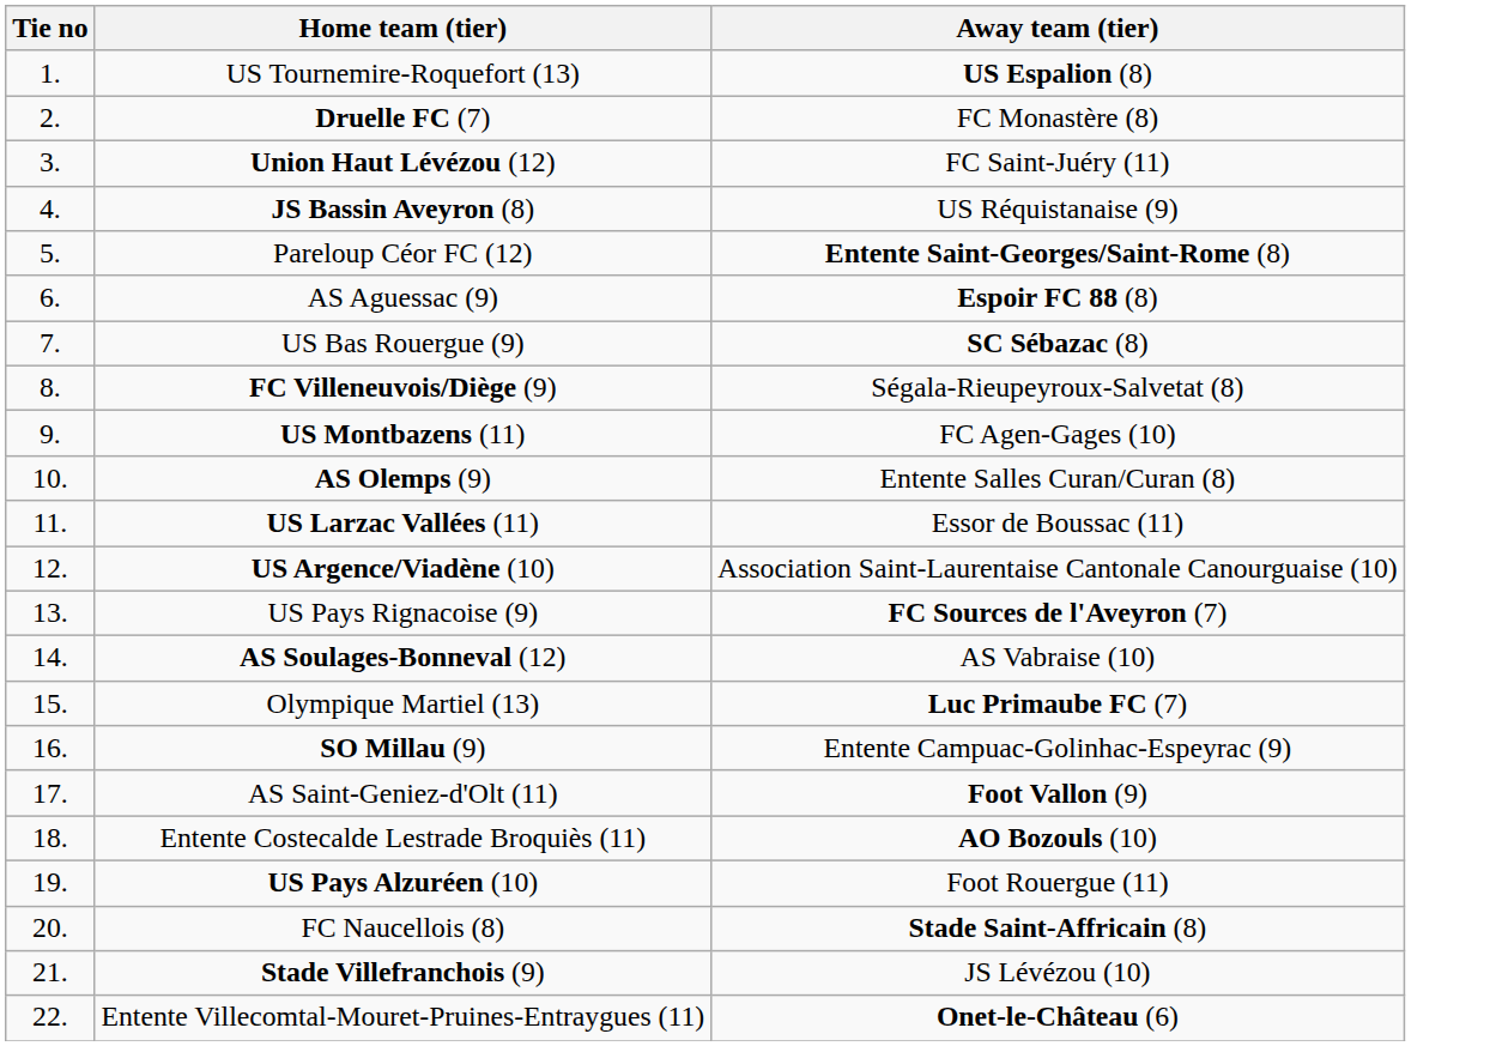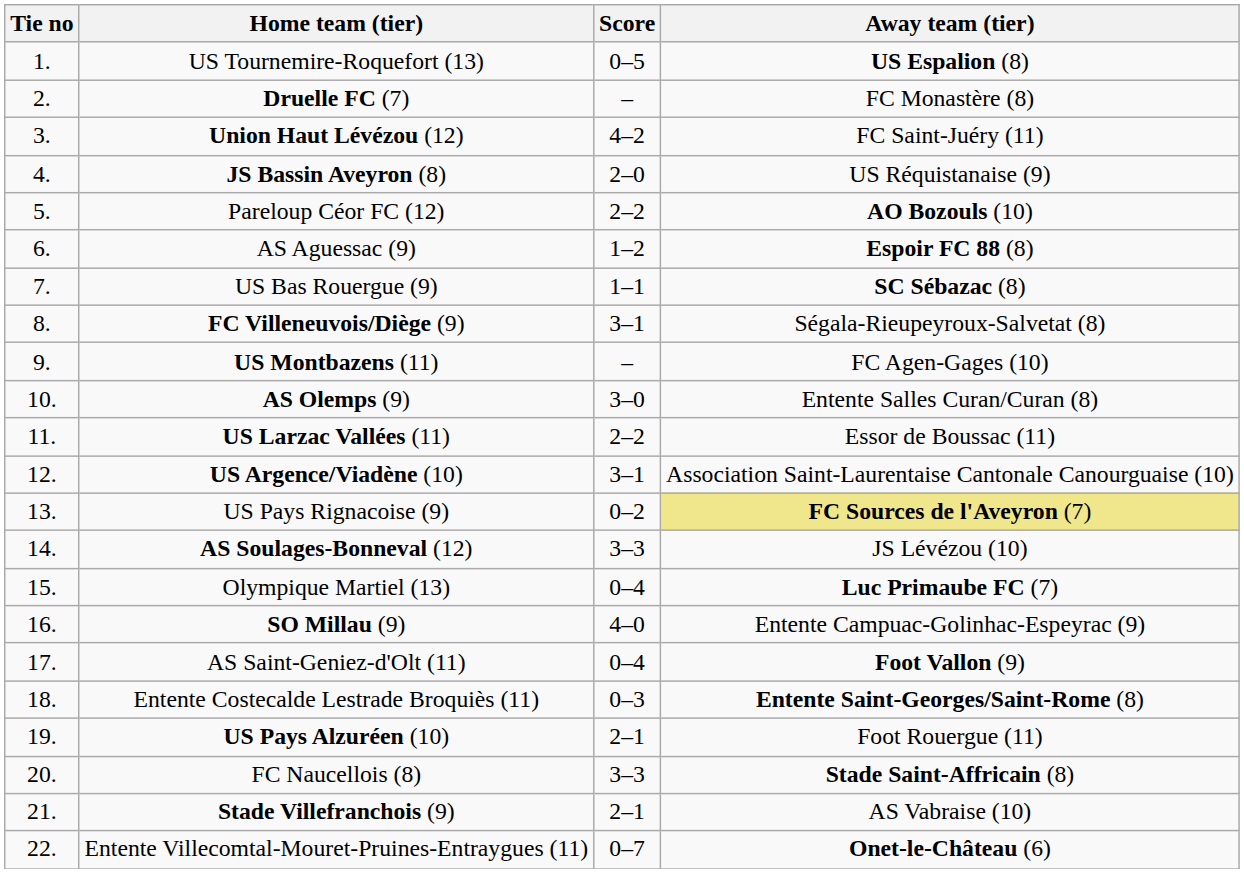+ column: Score | 0–5 | – | 4–2 | 2–0 | 2–2 | 1–2 | 1–1 | 3–1 | – | 3–0 | 2–2 | 3–1 | 0–2 | 3–3 | 0–4 | 4–0 | 0–4 | 0–3 | 2–1 | 3–3 | 2–1 | 0–7
Pareloup Céor FC (12) | Away team (tier): Entente Saint-Georges/Saint-Rome (8) -> AO Bozouls (10)
US Pays Rignacoise (9) | Away team (tier): no background -> khaki background
AS Soulages-Bonneval (12) | Away team (tier): AS Vabraise (10) -> JS Lévézou (10)
Entente Costecalde Lestrade Broquiès (11) | Away team (tier): AO Bozouls (10) -> Entente Saint-Georges/Saint-Rome (8)
Stade Villefranchois (9) | Away team (tier): JS Lévézou (10) -> AS Vabraise (10)
